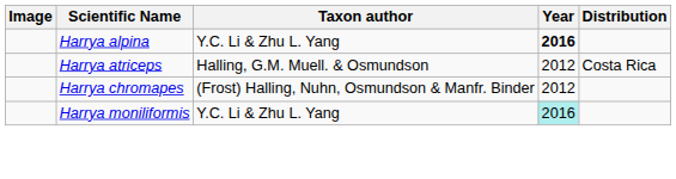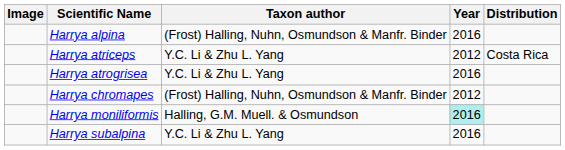Harrya alpina | Taxon author: Y.C. Li & Zhu L. Yang -> (Frost) Halling, Nuhn, Osmundson & Manfr. Binder
Harrya alpina | Year: bold -> normal
Harrya atriceps | Taxon author: Halling, G.M. Muell. & Osmundson -> Y.C. Li & Zhu L. Yang
+ row: Harrya atrogrisea | Y.C. Li & Zhu L. Yang | 2016
Harrya moniliformis | Taxon author: Y.C. Li & Zhu L. Yang -> Halling, G.M. Muell. & Osmundson
+ row: Harrya subalpina | Y.C. Li & Zhu L. Yang | 2016
